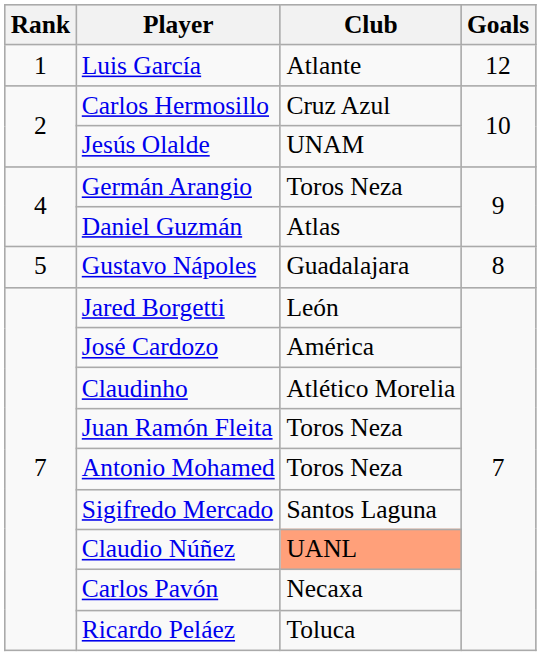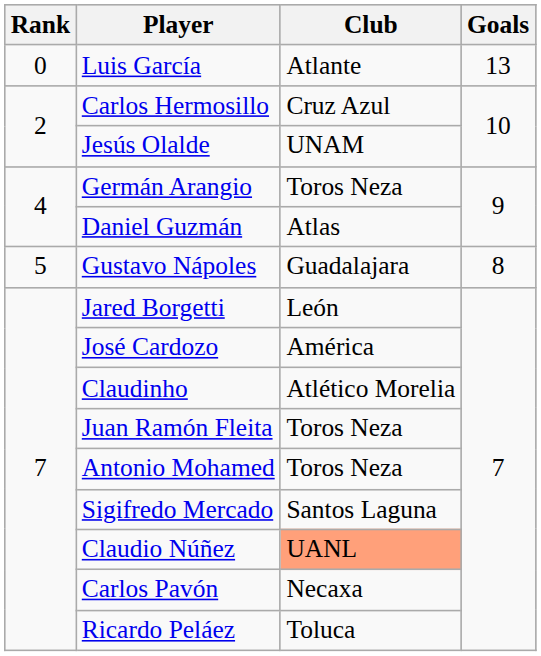Luis García | Rank: 1 -> 0
Luis García | Goals: 12 -> 13
